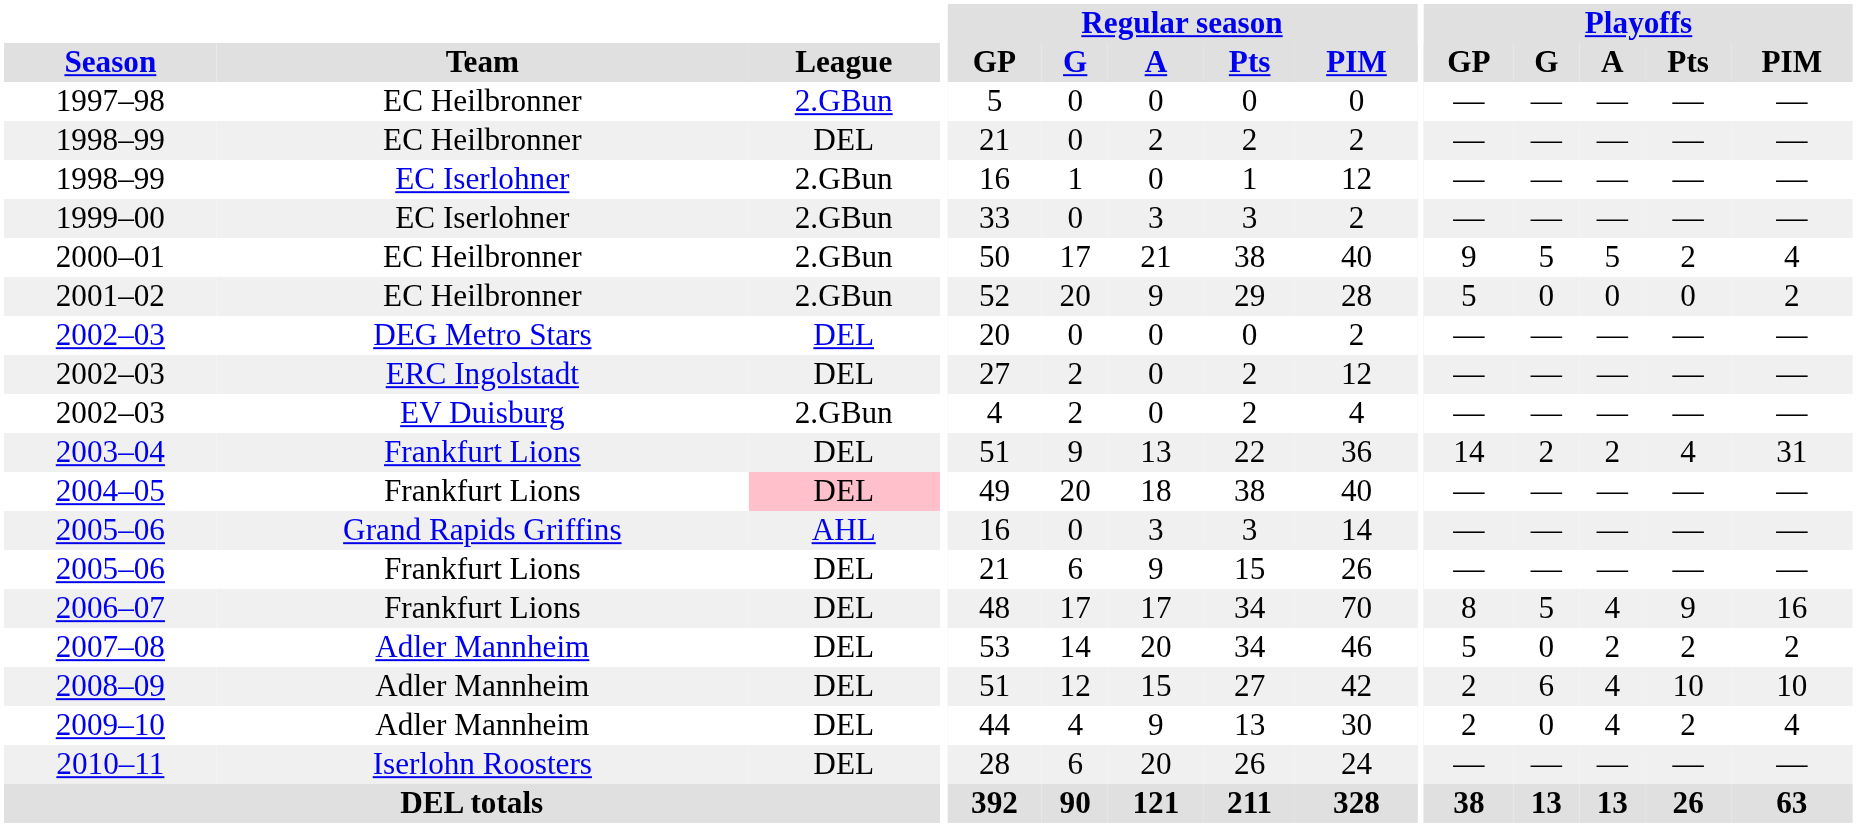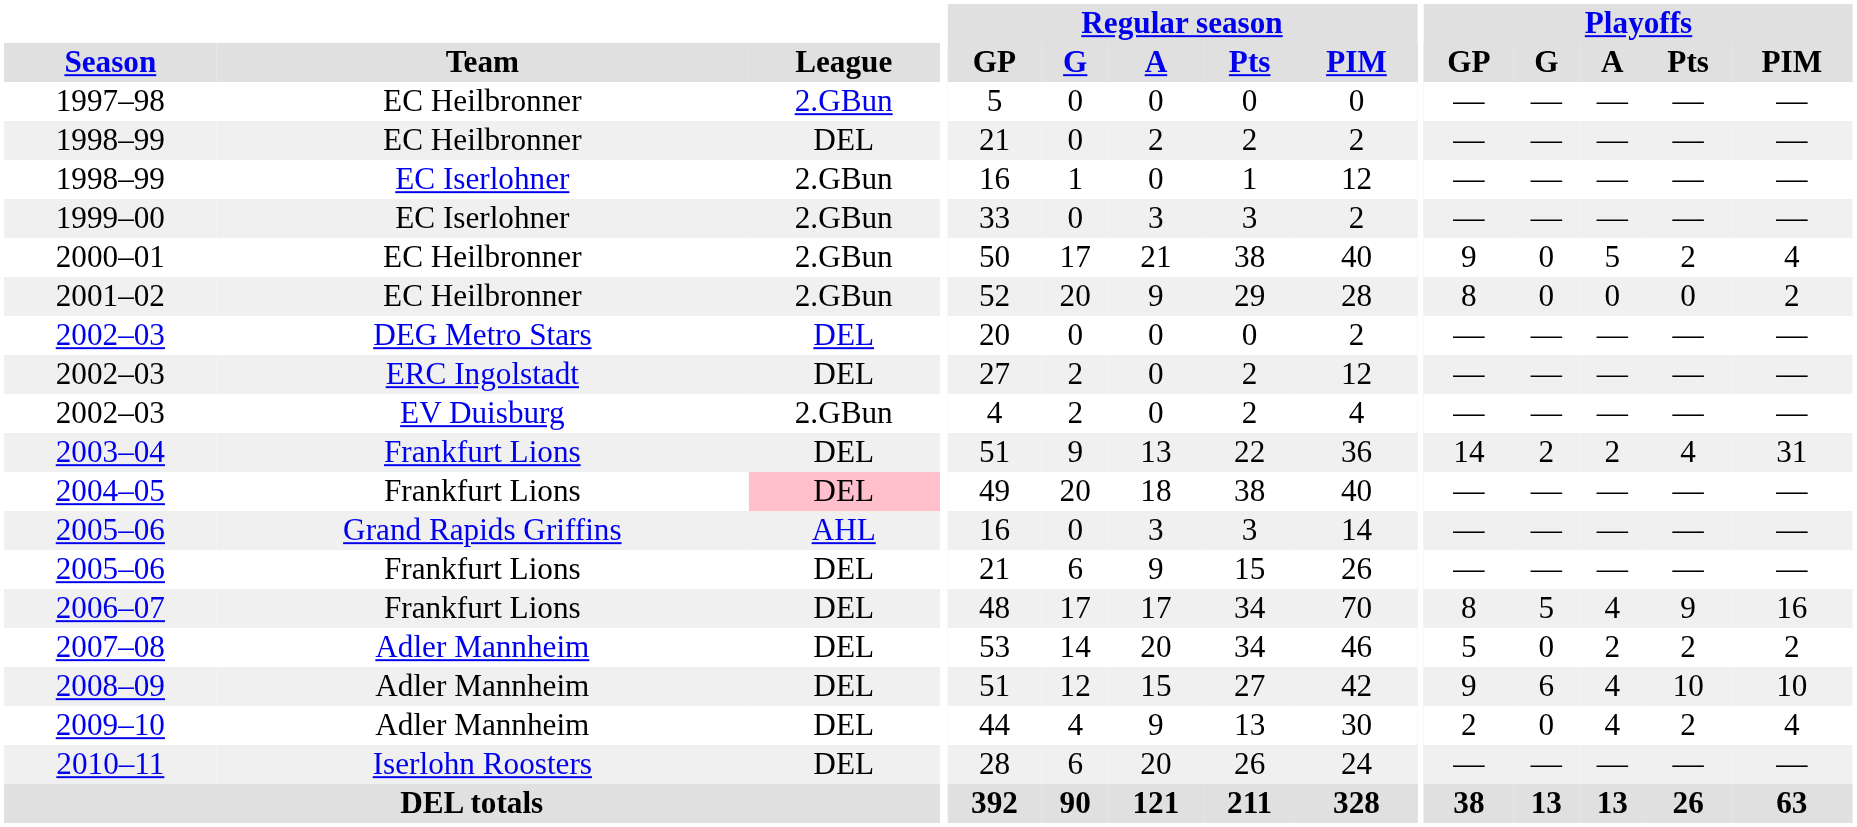2000–01 | Playoffs / G: 5 -> 0
2001–02 | Playoffs / GP: 5 -> 8
2008–09 | Playoffs / GP: 2 -> 9
